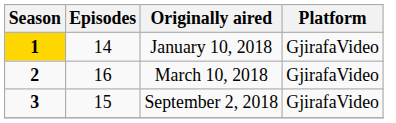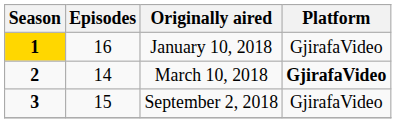January 10, 2018 | Episodes: 14 -> 16
March 10, 2018 | Episodes: 16 -> 14
March 10, 2018 | Platform: normal -> bold
